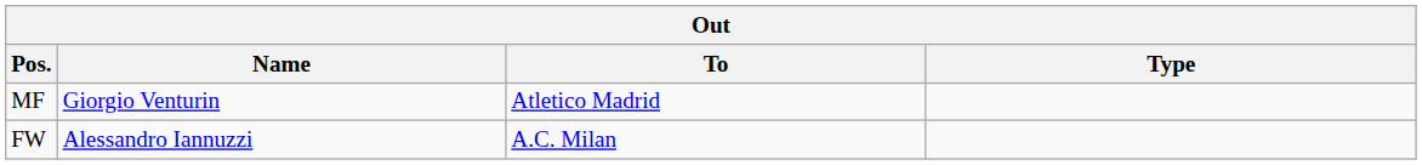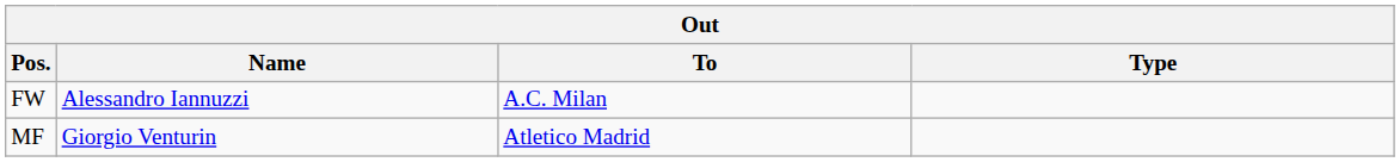rows swapped: MF <-> FW
